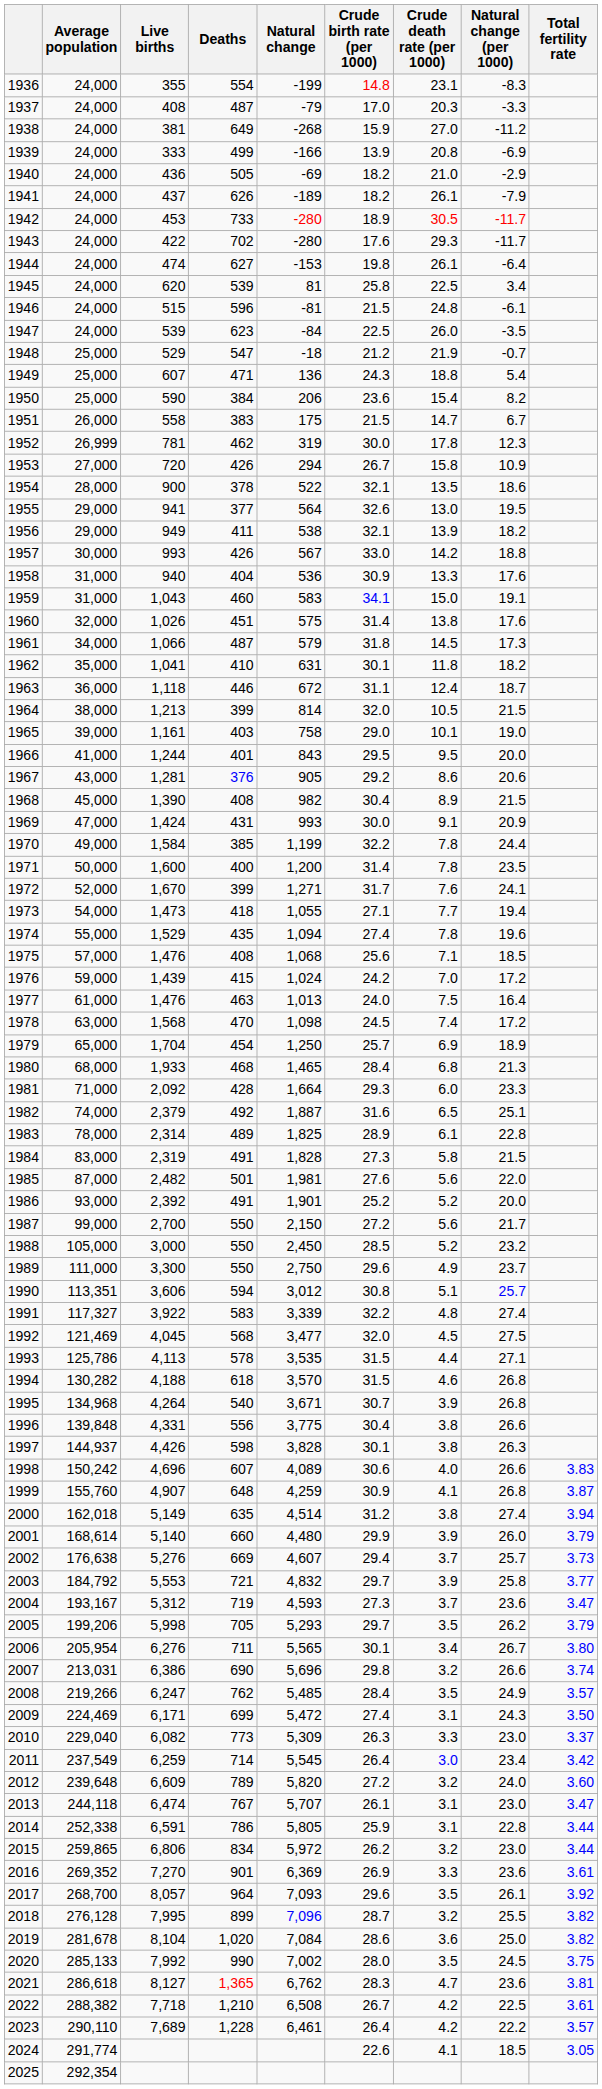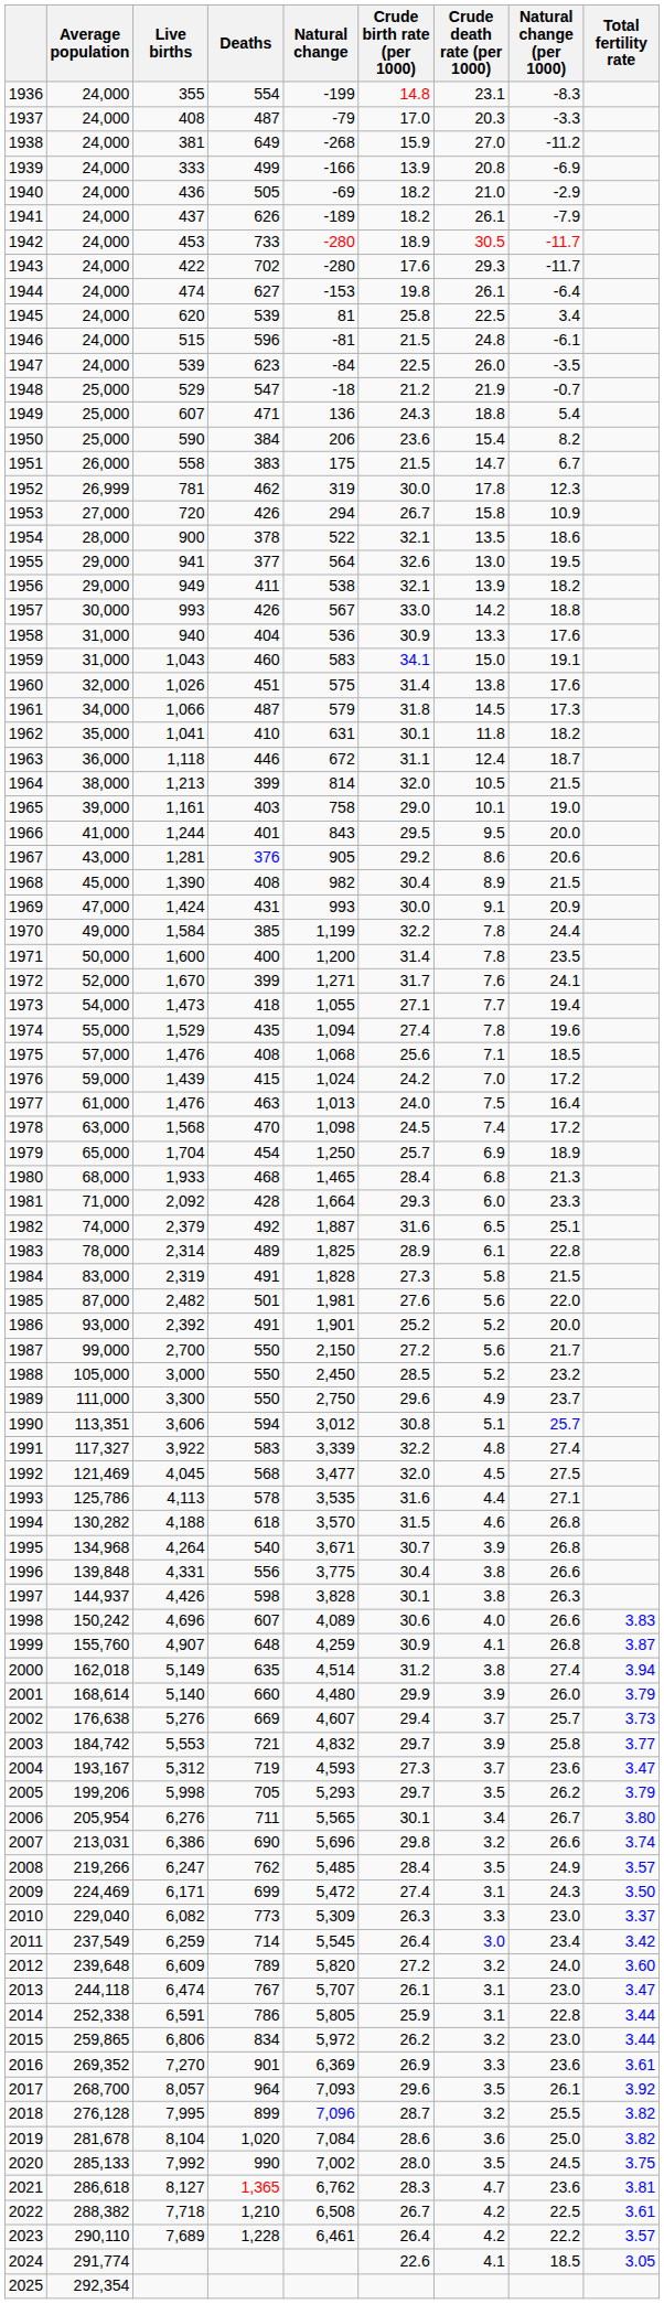1993 | Crude birth rate (per 1000): 31.5 -> 31.6
2003 | Average population: 184,792 -> 184,742
